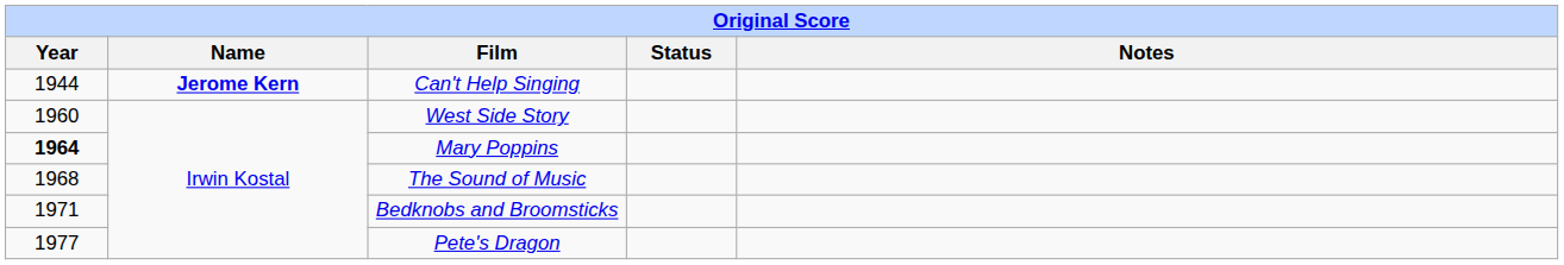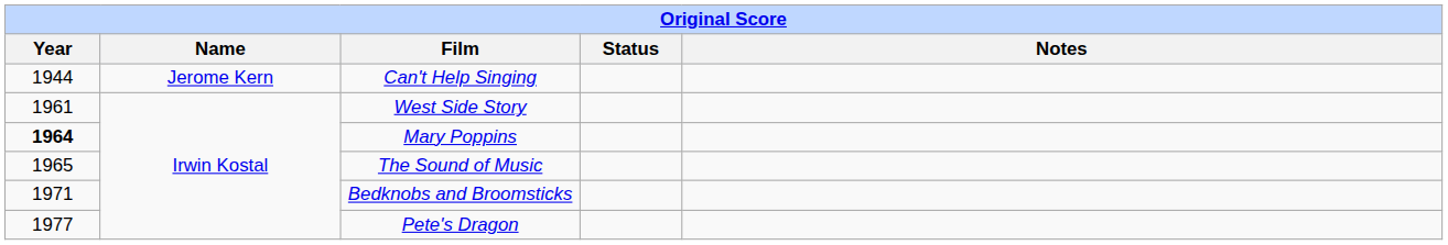Can't Help Singing | Name: bold -> normal
West Side Story | Year: 1960 -> 1961
The Sound of Music | Year: 1968 -> 1965
